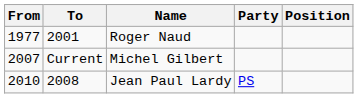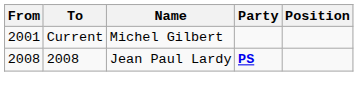- row: 1977 | 2001 | Roger Naud
Michel Gilbert | From: 2007 -> 2001
Jean Paul Lardy | From: 2010 -> 2008
Jean Paul Lardy | Party: normal -> bold
